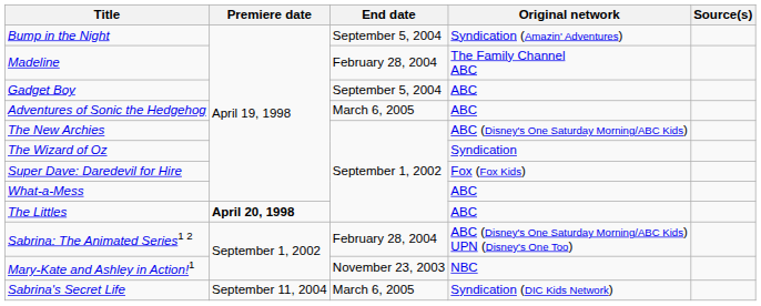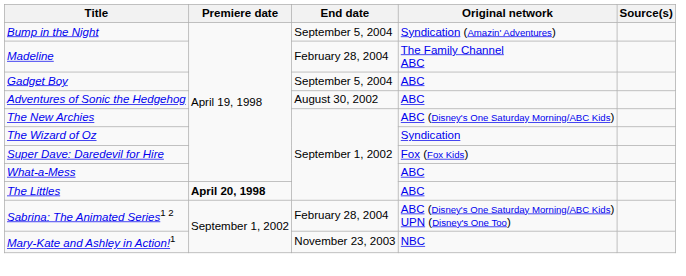Adventures of Sonic the Hedgehog | End date: March 6, 2005 -> August 30, 2002
- row: Sabrina's Secret Life | September 11, 2004 | March 6, 2005 | Syndication (DIC Kids Network)
